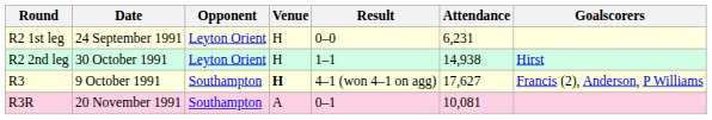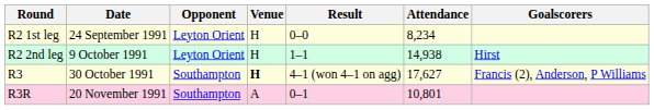R2 1st leg | Attendance: 6,231 -> 8,234
R2 2nd leg | Date: 30 October 1991 -> 9 October 1991
R3 | Date: 9 October 1991 -> 30 October 1991
R3R | Attendance: 10,081 -> 10,801
